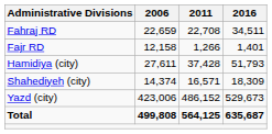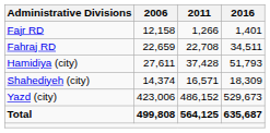rows swapped: Fahraj RD <-> Fajr RD
